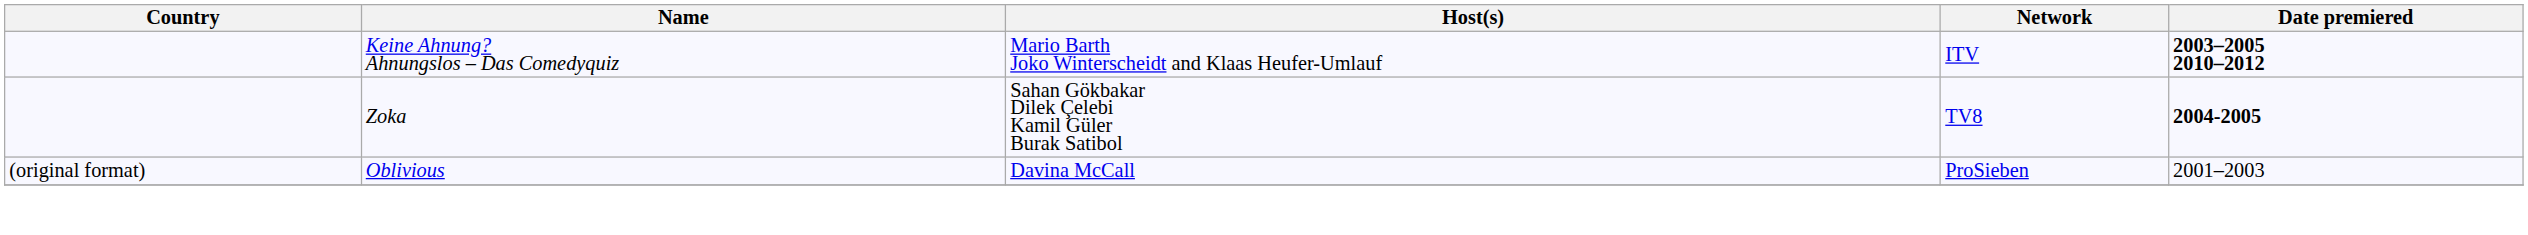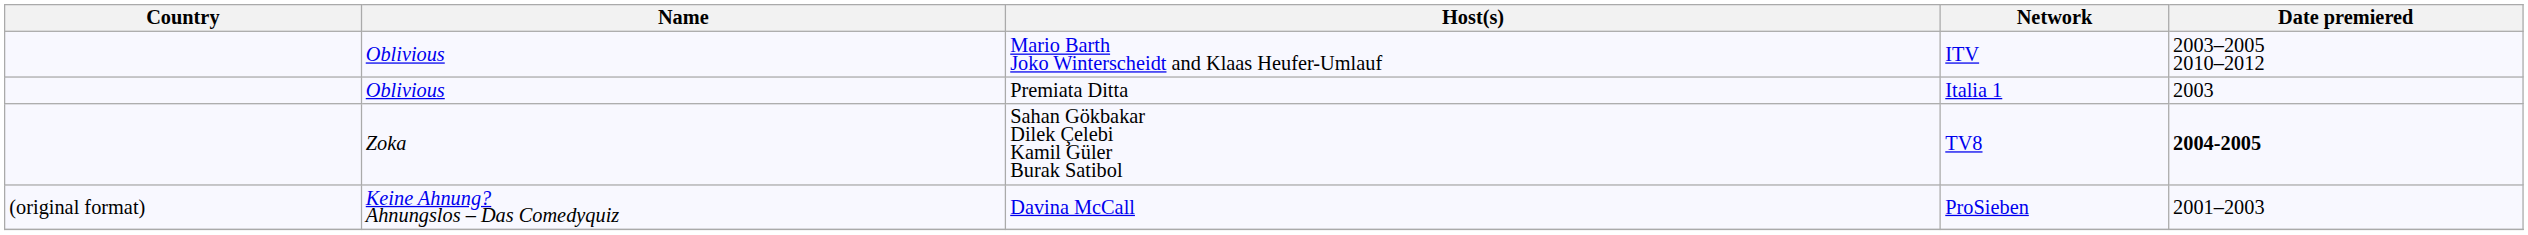Mario Barth Joko Winterscheidt and Klaas Heufer-Umlauf | Name: Keine Ahnung? Ahnungslos – Das Comedyquiz -> Oblivious
Mario Barth Joko Winterscheidt and Klaas Heufer-Umlauf | Date premiered: bold -> normal
+ row: Oblivious | Premiata Ditta | Italia 1 | 2003
Davina McCall | Name: Oblivious -> Keine Ahnung? Ahnungslos – Das Comedyquiz
